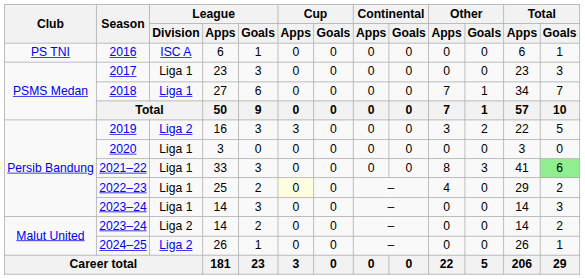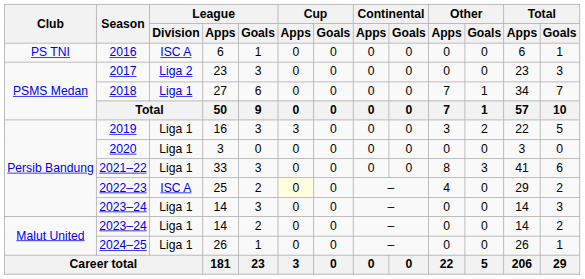2017 | League / Division: Liga 1 -> Liga 2
2019 | League / Division: Liga 2 -> Liga 1
2021–22 | Total / Goals: lightgreen background -> no background
2022–23 | League / Division: Liga 1 -> ISC A
Malut United / 2023–24 | League / Division: Liga 2 -> Liga 1
2024–25 | League / Division: Liga 2 -> Liga 1
